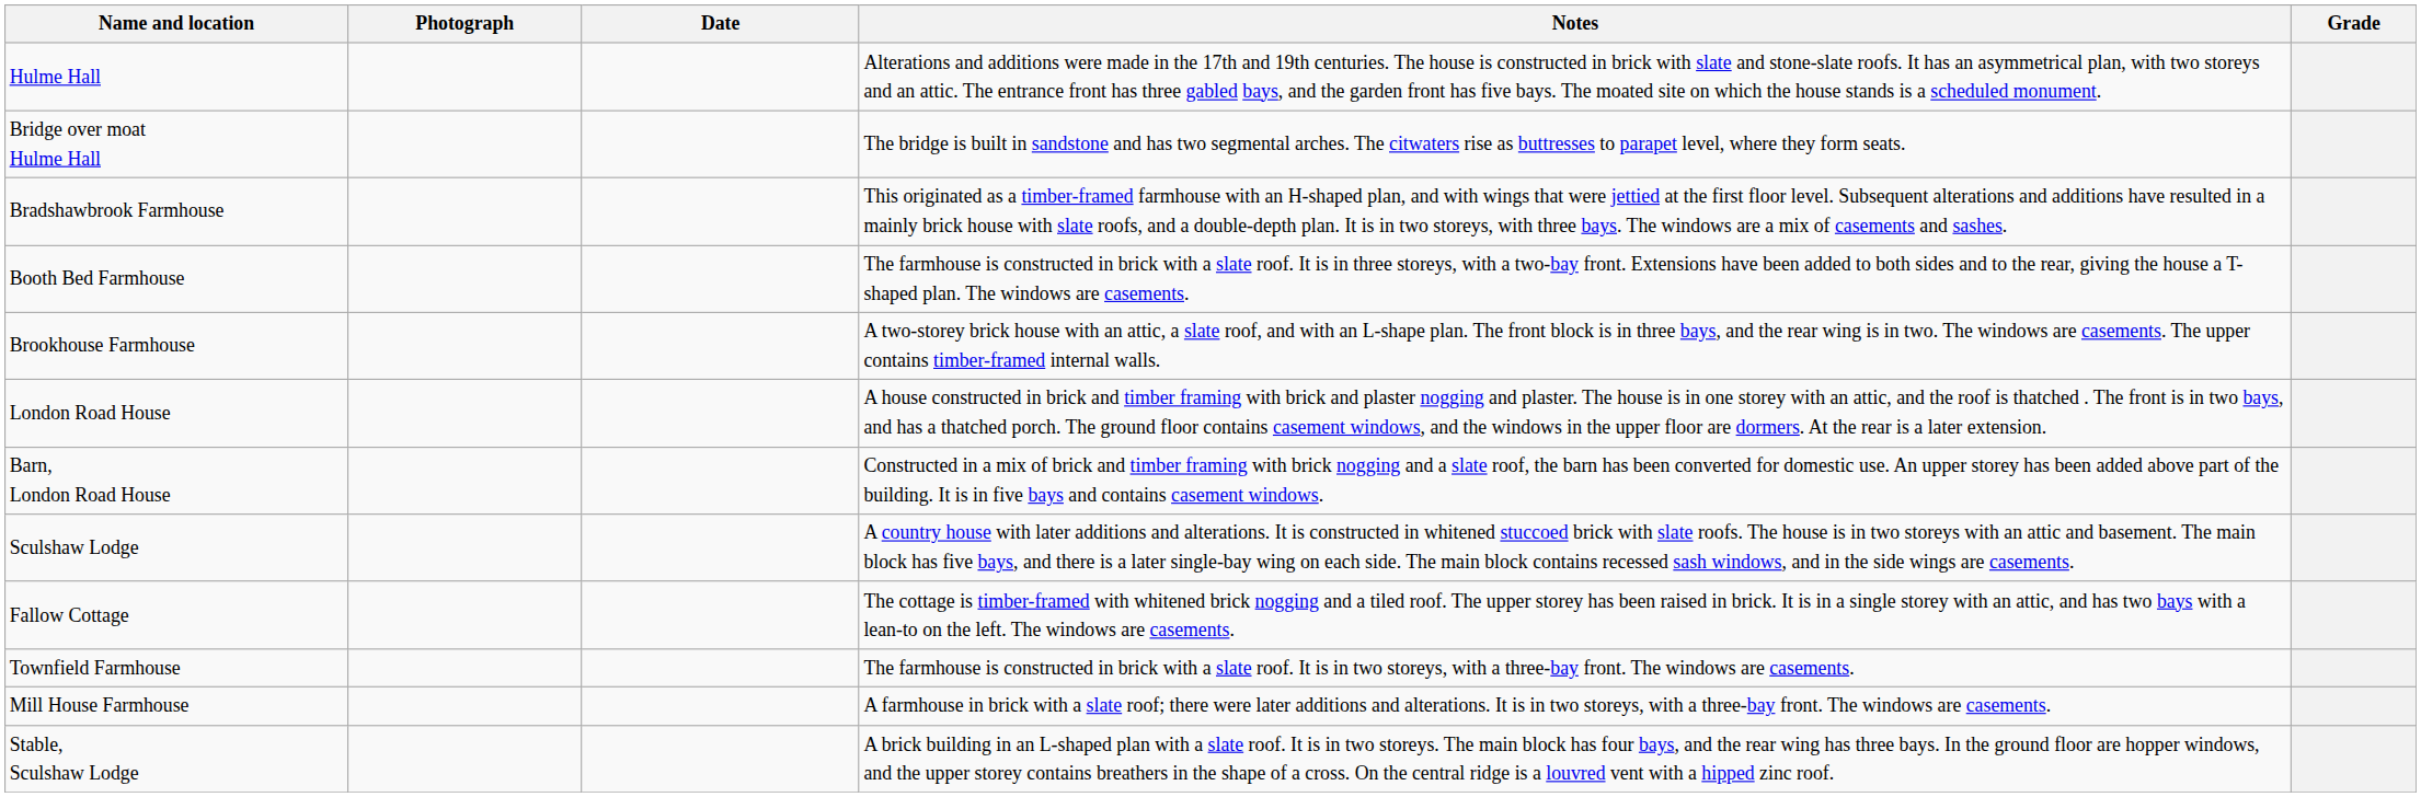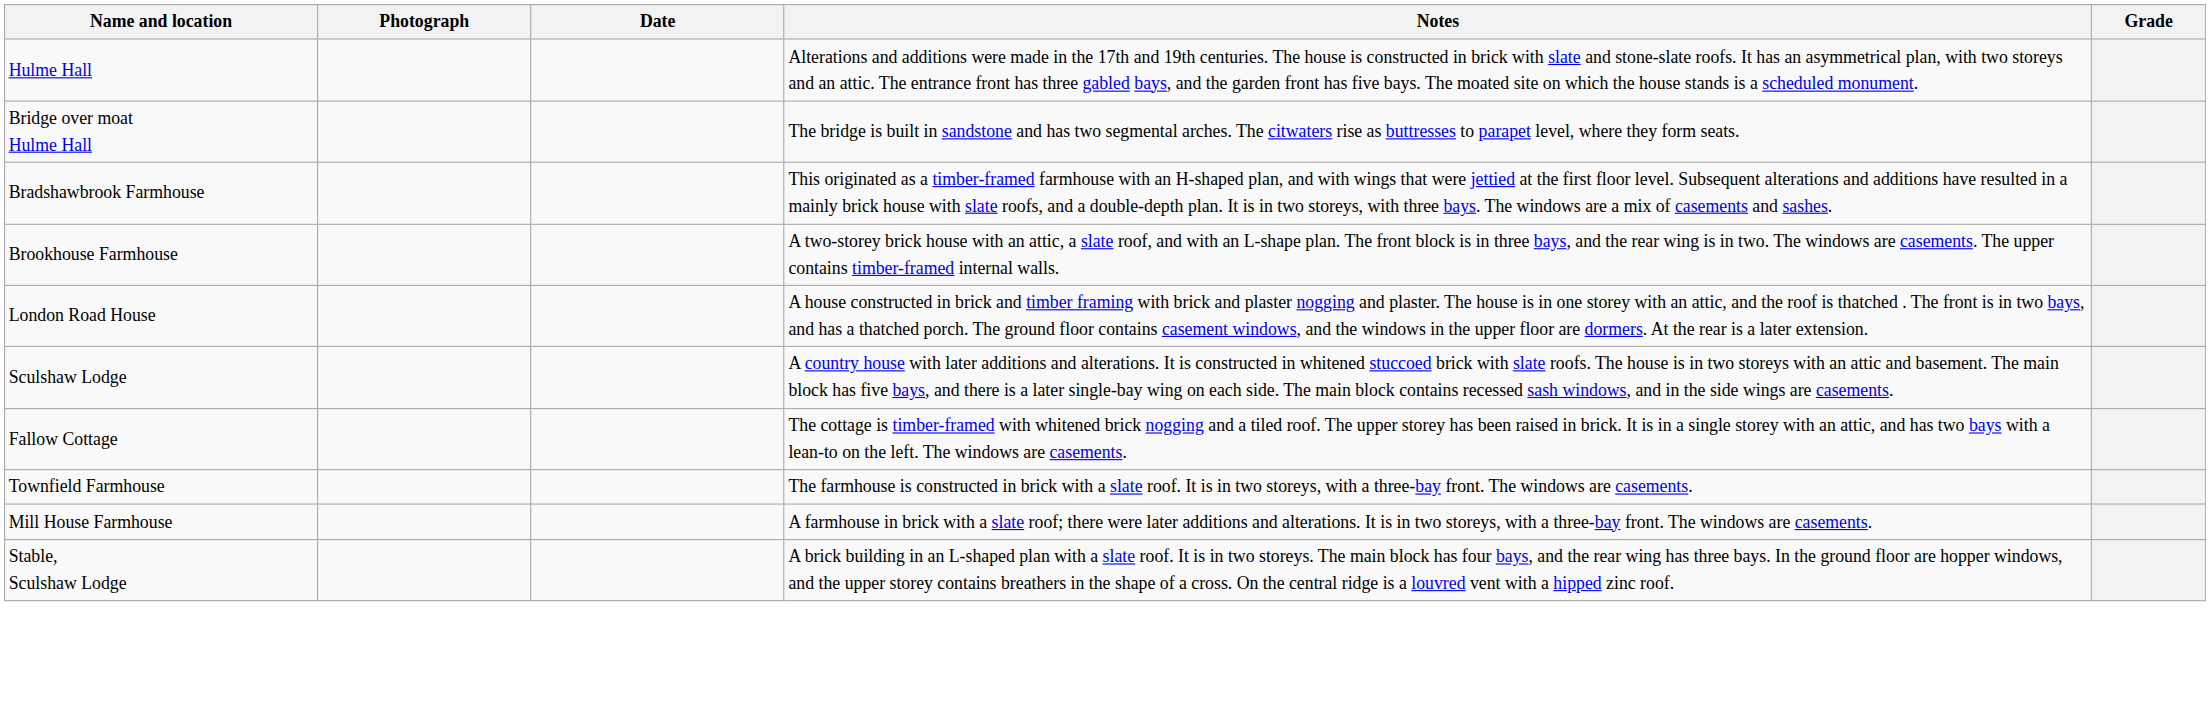- row: Booth Bed Farmhouse | The farmhouse is constructed in brick with a slate roof. It is in three storeys, with a two-bay front. Extensions have been added to both sides and to the rear, giving the house a T-shaped plan. The windows are casements.
- row: Barn, London Road House | Constructed in a mix of brick and timber framing with brick nogging and a slate roof, the barn has been converted for domestic use. An upper storey has been added above part of the building. It is in five bays and contains casement windows.
